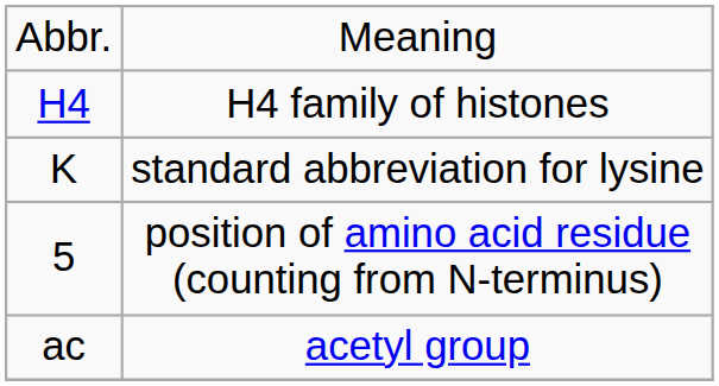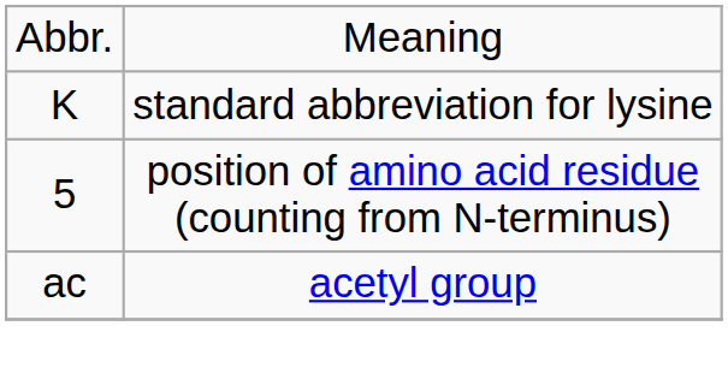- row: H4 | H4 family of histones
